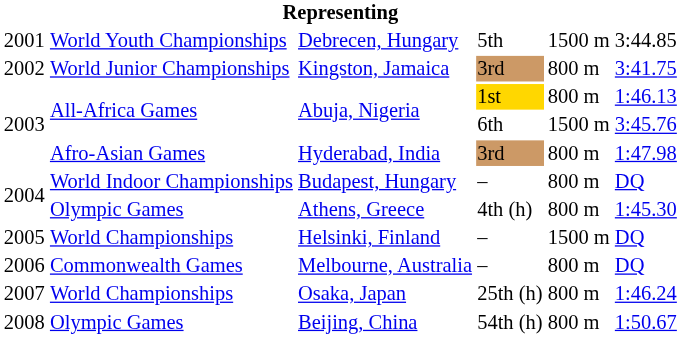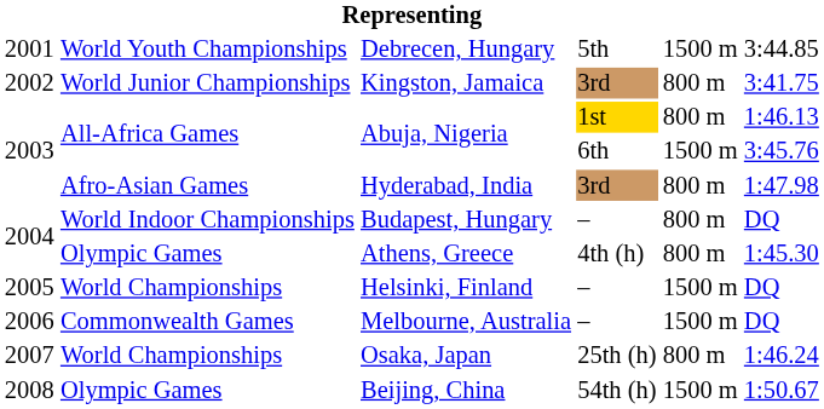Melbourne, Australia | column 5: 800 m -> 1500 m
Beijing, China | column 5: 800 m -> 1500 m
